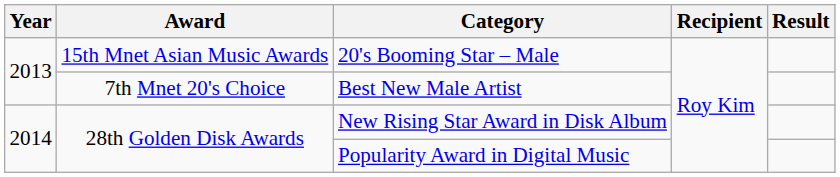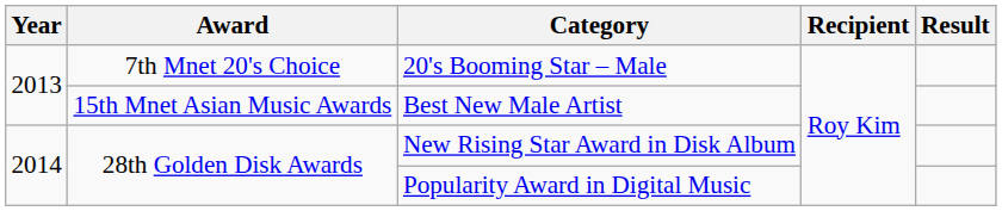20's Booming Star – Male | Award: 15th Mnet Asian Music Awards -> 7th Mnet 20's Choice
Best New Male Artist | Award: 7th Mnet 20's Choice -> 15th Mnet Asian Music Awards
